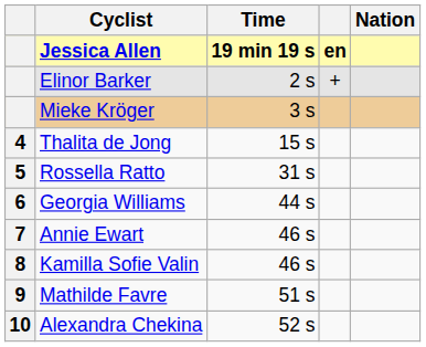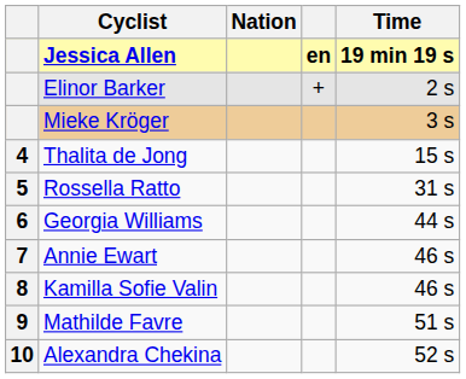columns swapped: Nation <-> Time
